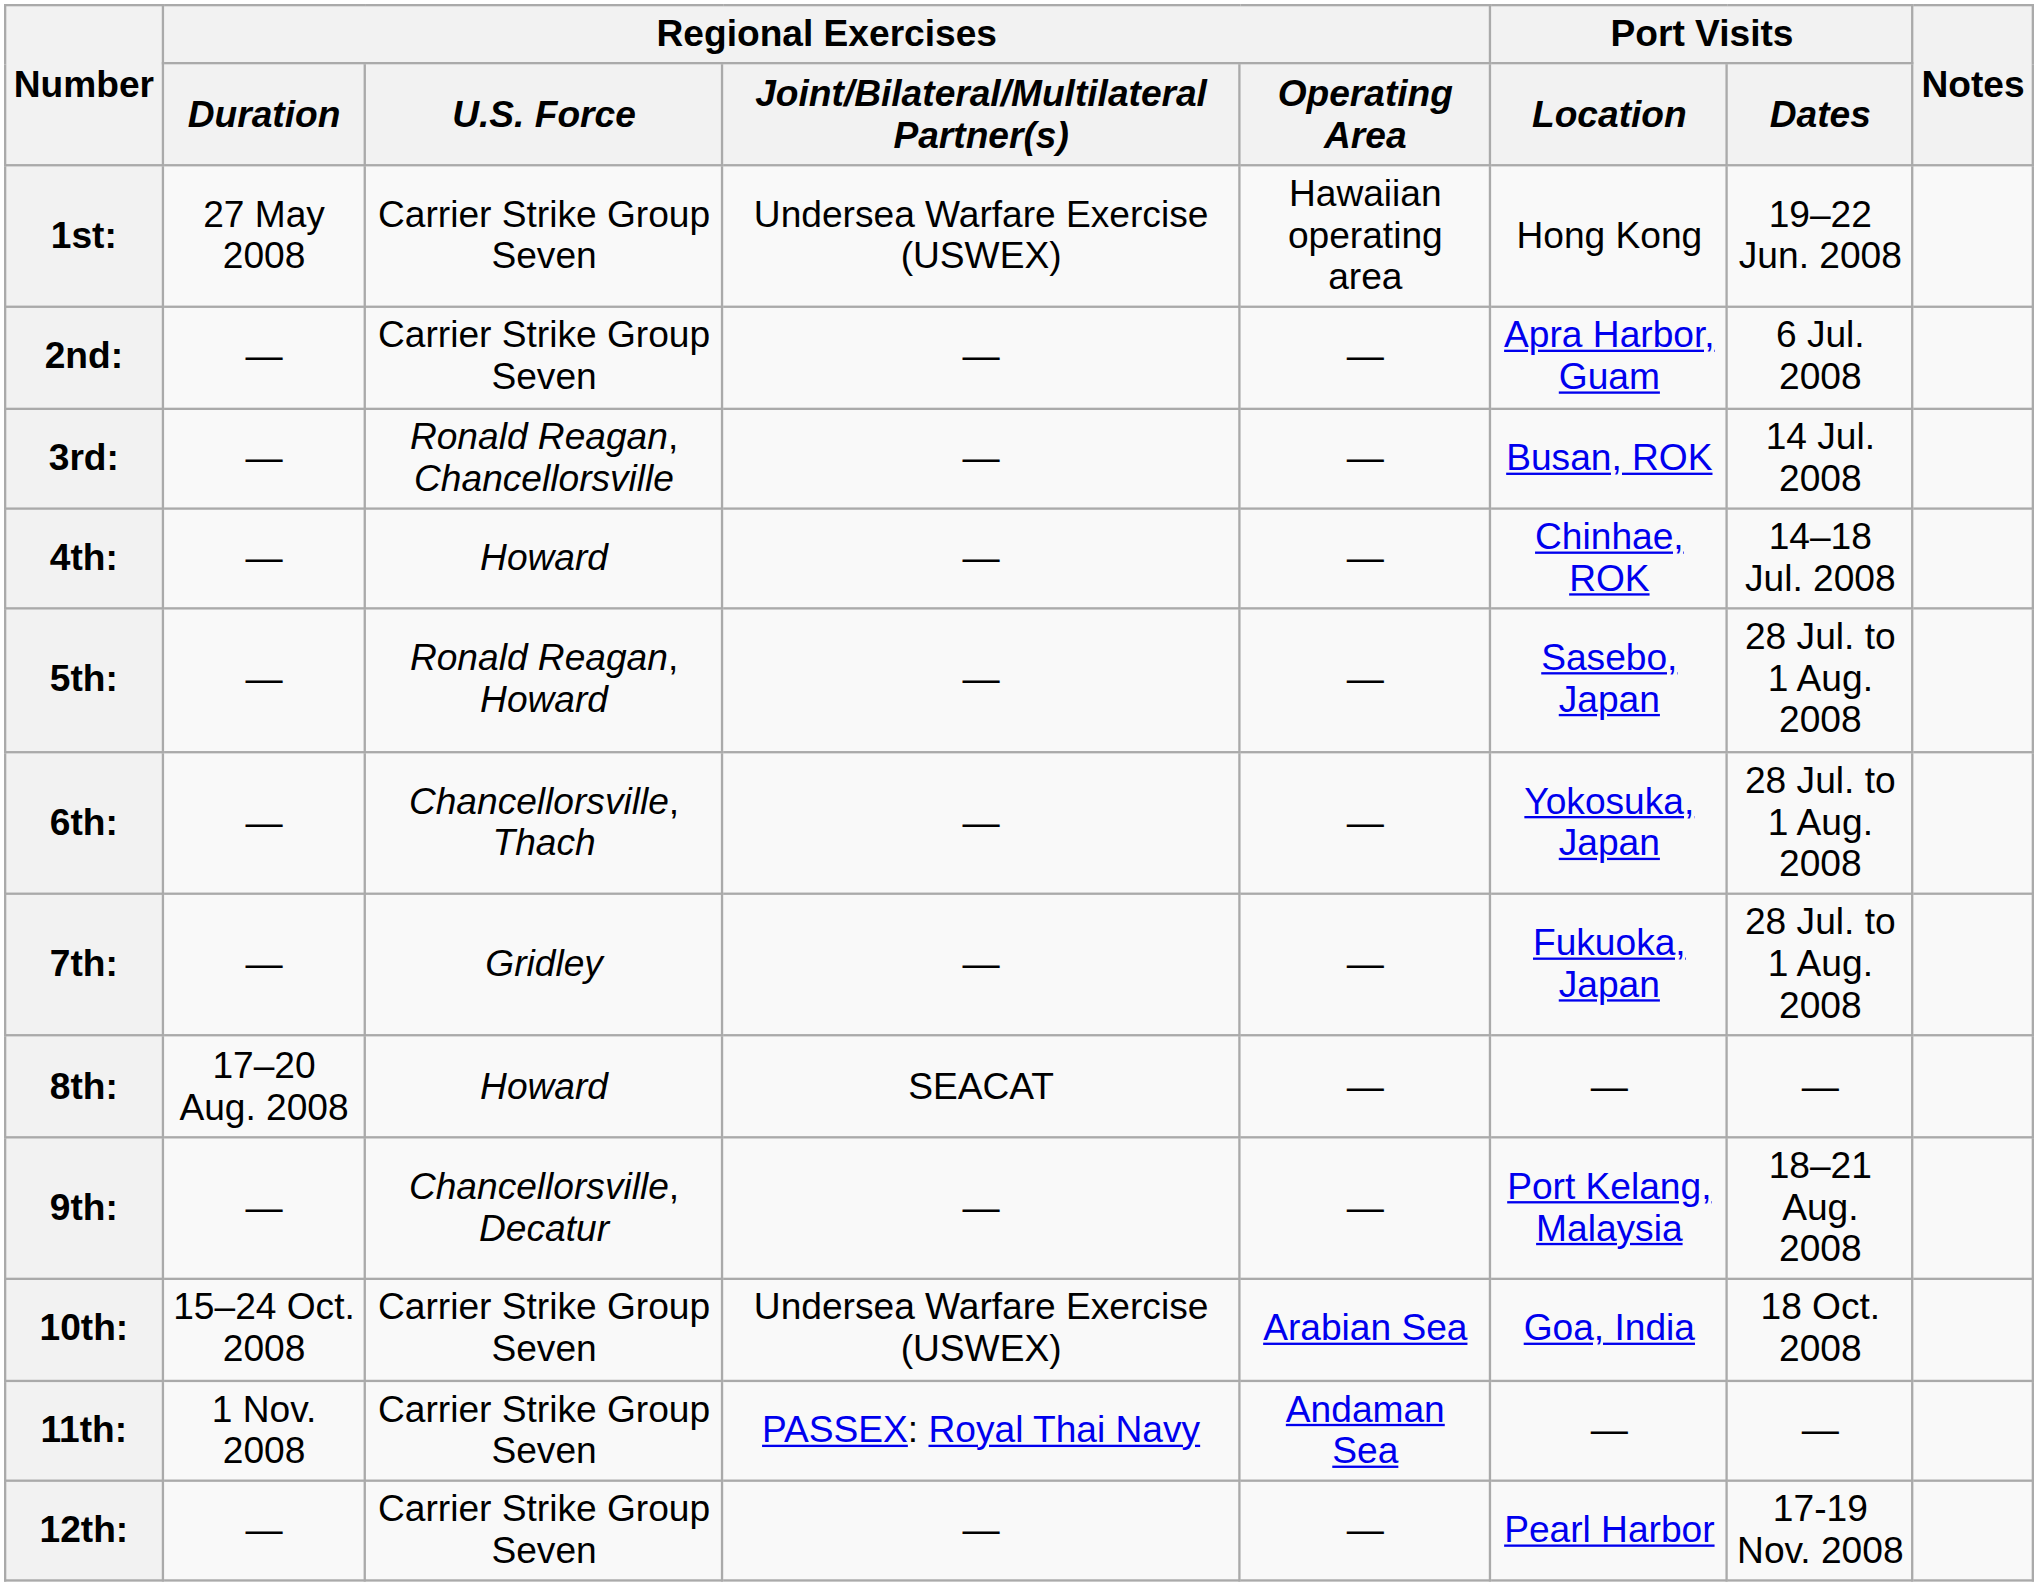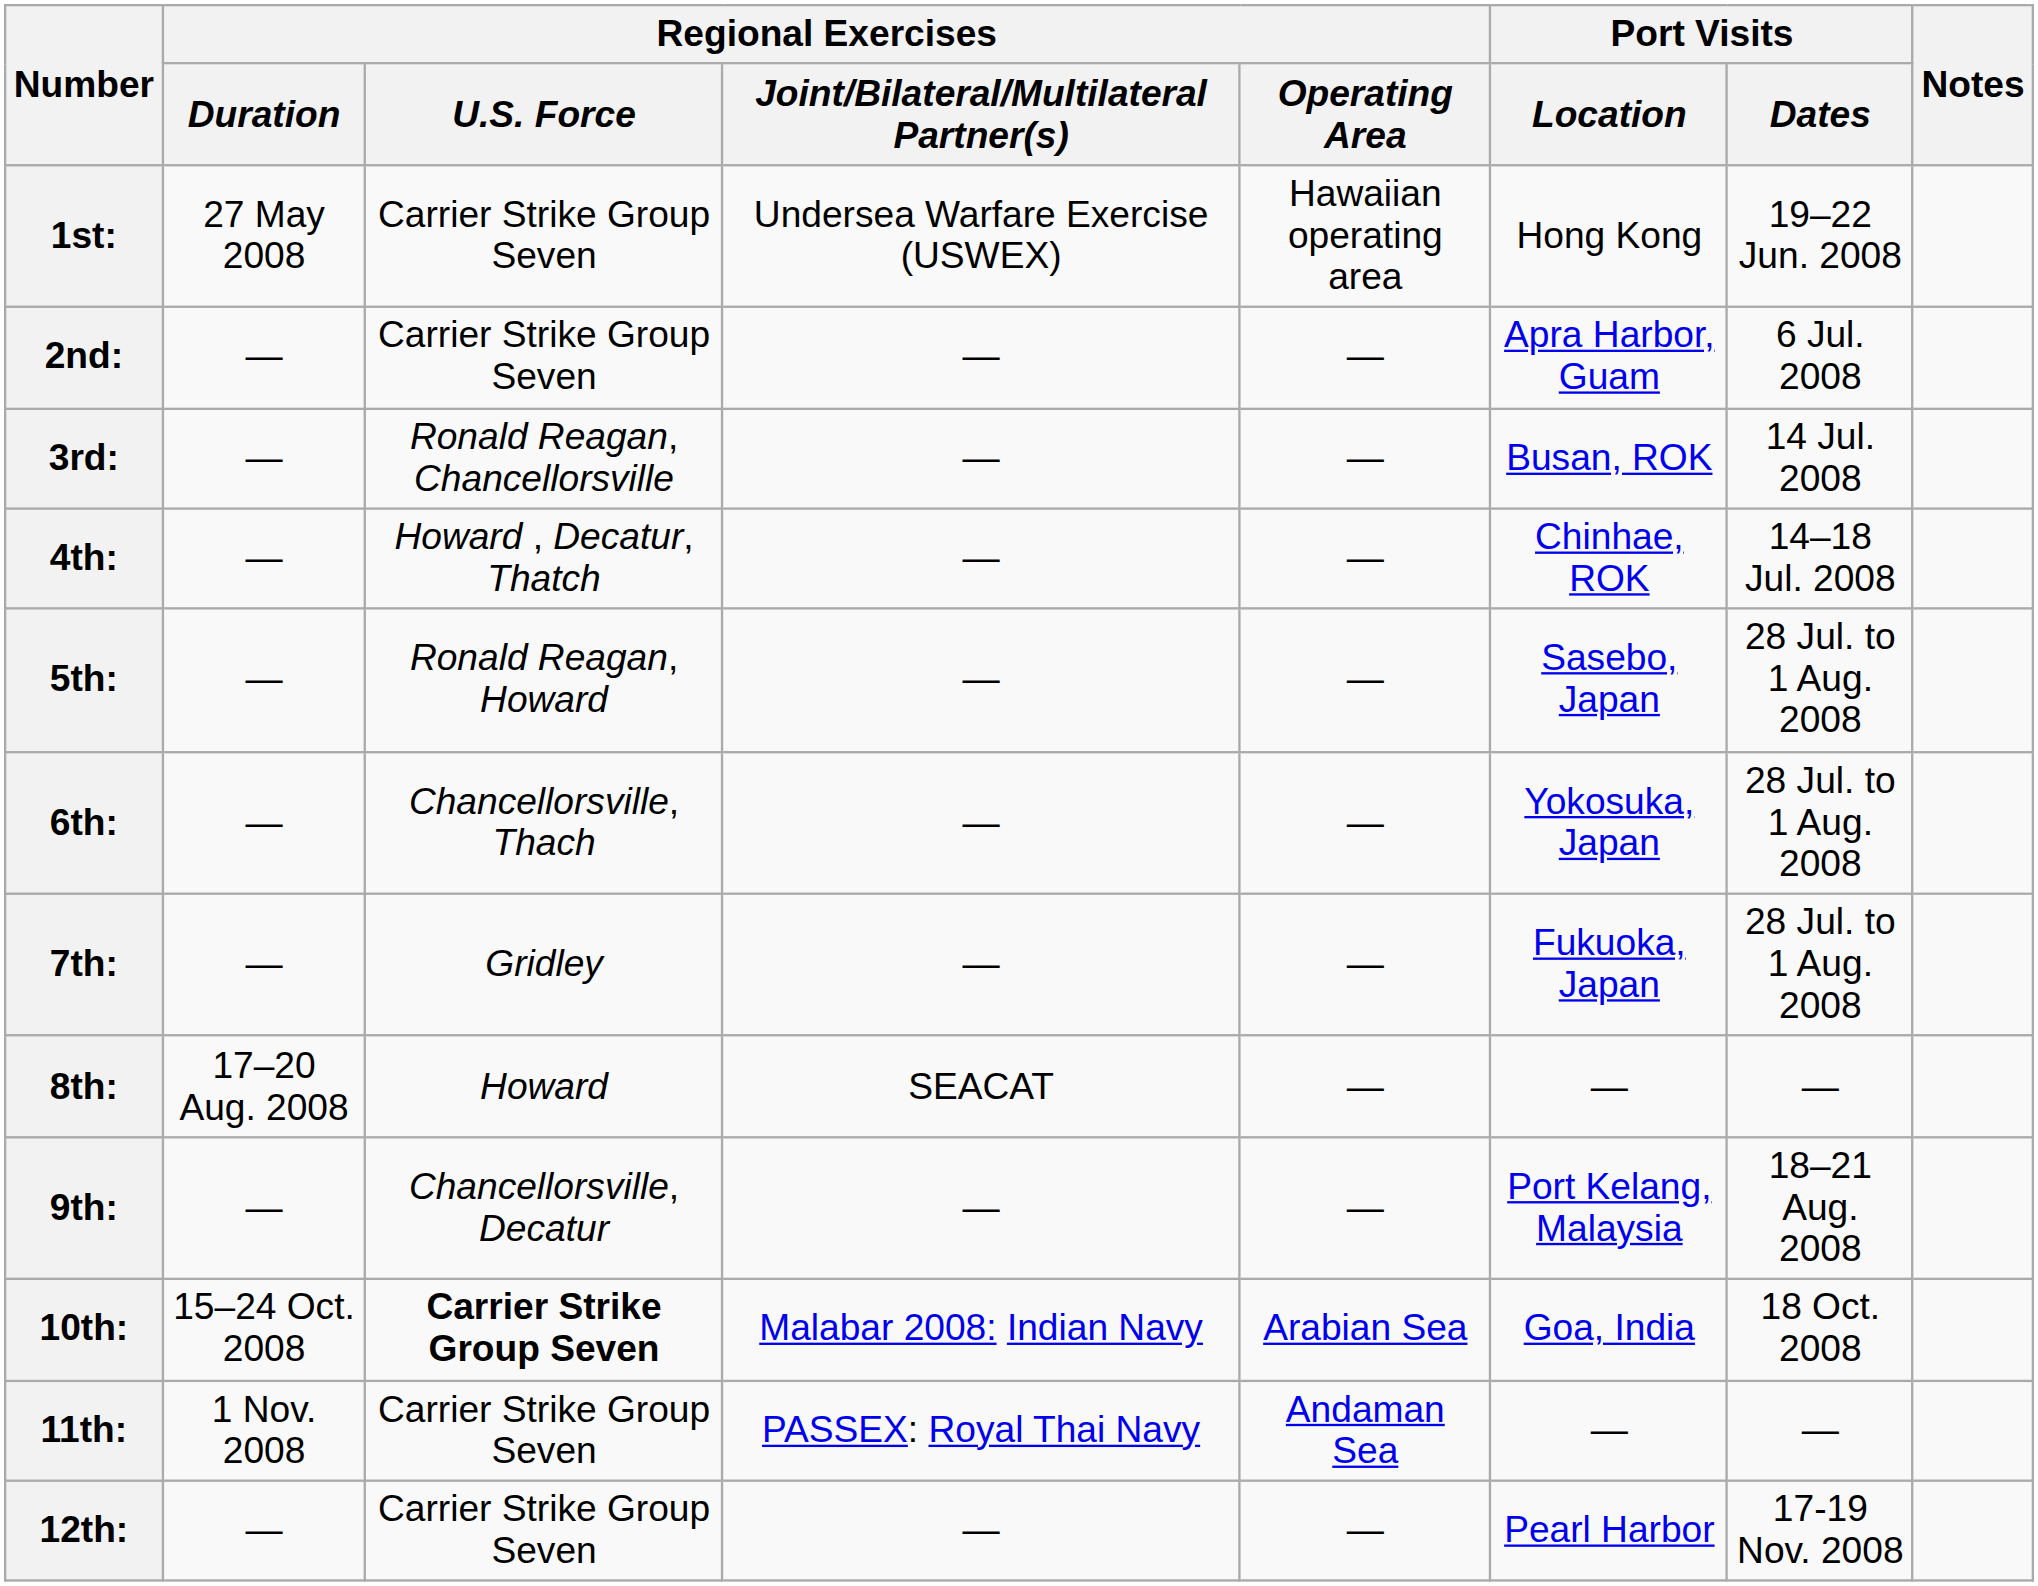4th: | Regional Exercises / U.S. Force: Howard -> Howard , Decatur, Thatch
10th: | Regional Exercises / U.S. Force: normal -> bold
10th: | Regional Exercises / Joint/Bilateral/Multilateral Partner(s): Undersea Warfare Exercise (USWEX) -> Malabar 2008: Indian Navy
